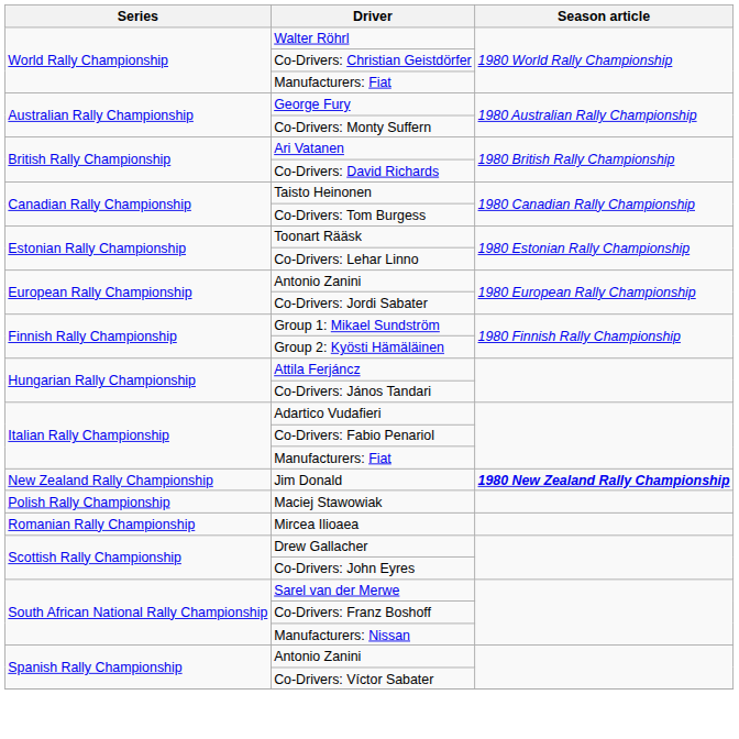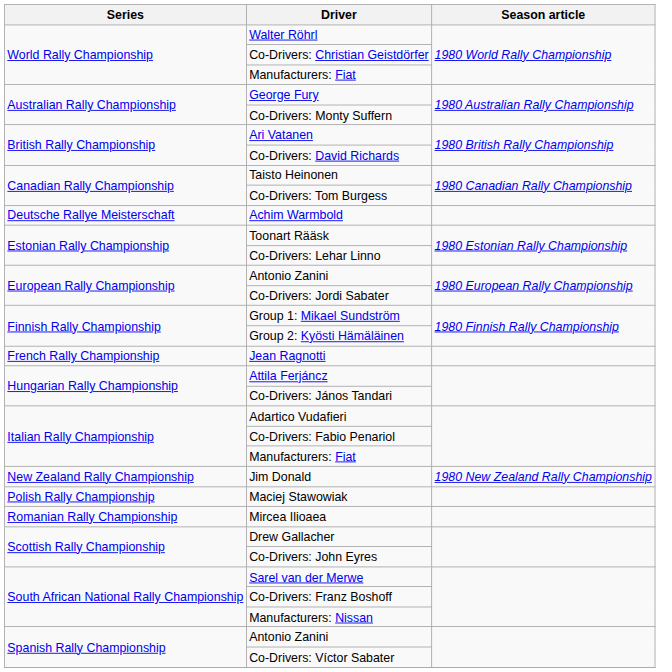+ row: Deutsche Rallye Meisterschaft | Achim Warmbold
+ row: French Rally Championship | Jean Ragnotti
Jim Donald | Season article: bold -> normal
